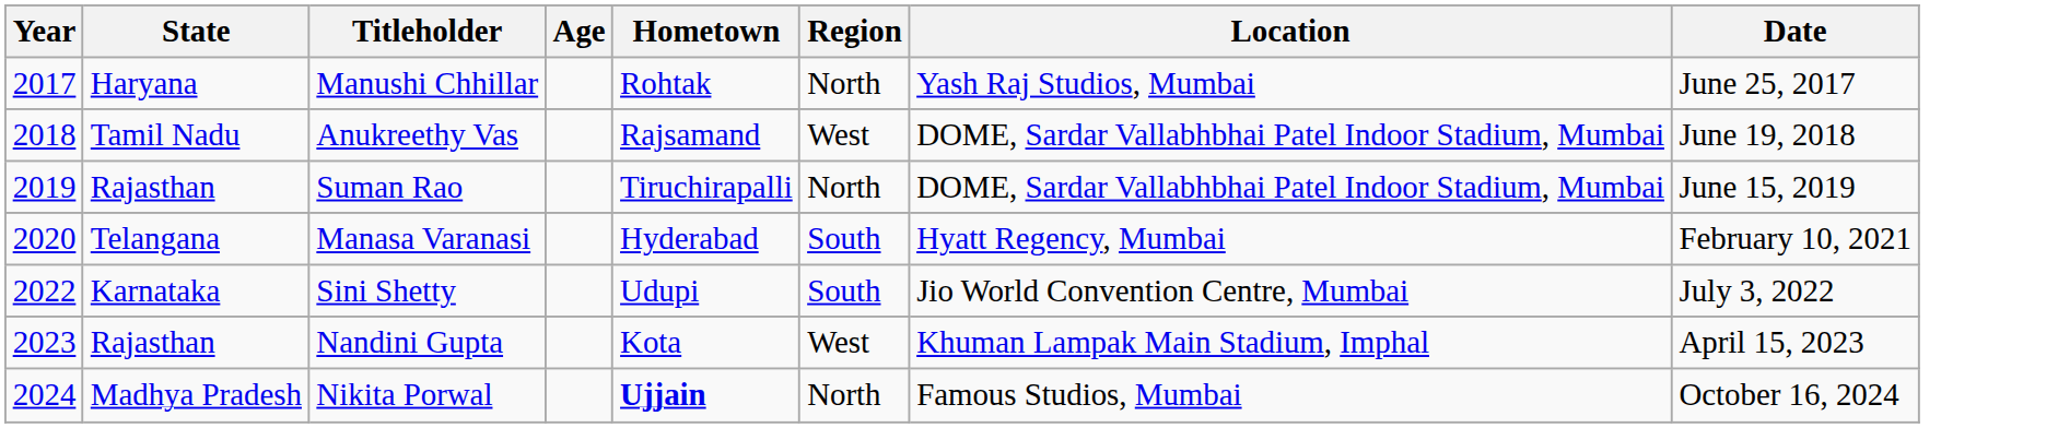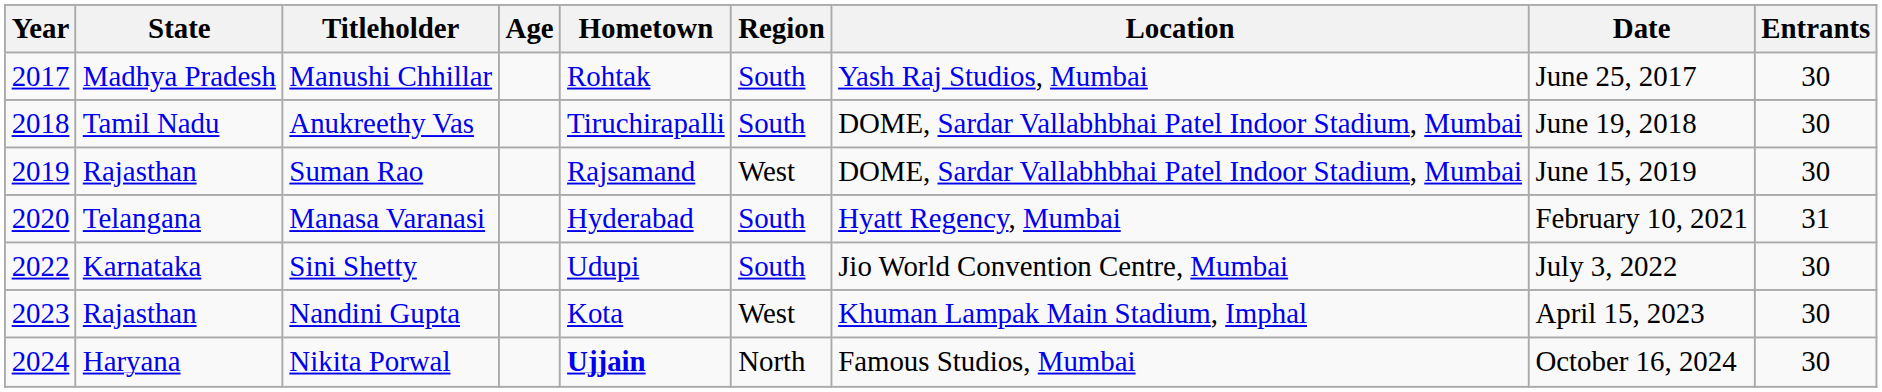+ column: Entrants | 30 | 30 | 30 | 31 | 30 | 30 | 30
Manushi Chhillar | State: Haryana -> Madhya Pradesh
Manushi Chhillar | Region: North -> South
Anukreethy Vas | Hometown: Rajsamand -> Tiruchirapalli
Anukreethy Vas | Region: West -> South
Suman Rao | Hometown: Tiruchirapalli -> Rajsamand
Suman Rao | Region: North -> West
Nikita Porwal | State: Madhya Pradesh -> Haryana
